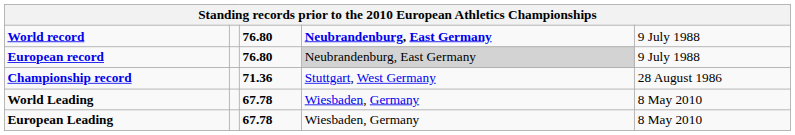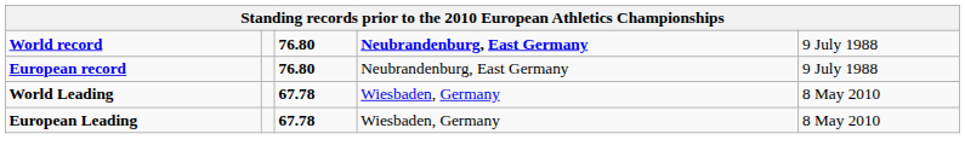European record | column 4: lightgrey background -> no background
- row: Championship record | 71.36 | Stuttgart, West Germany | 28 August 1986
